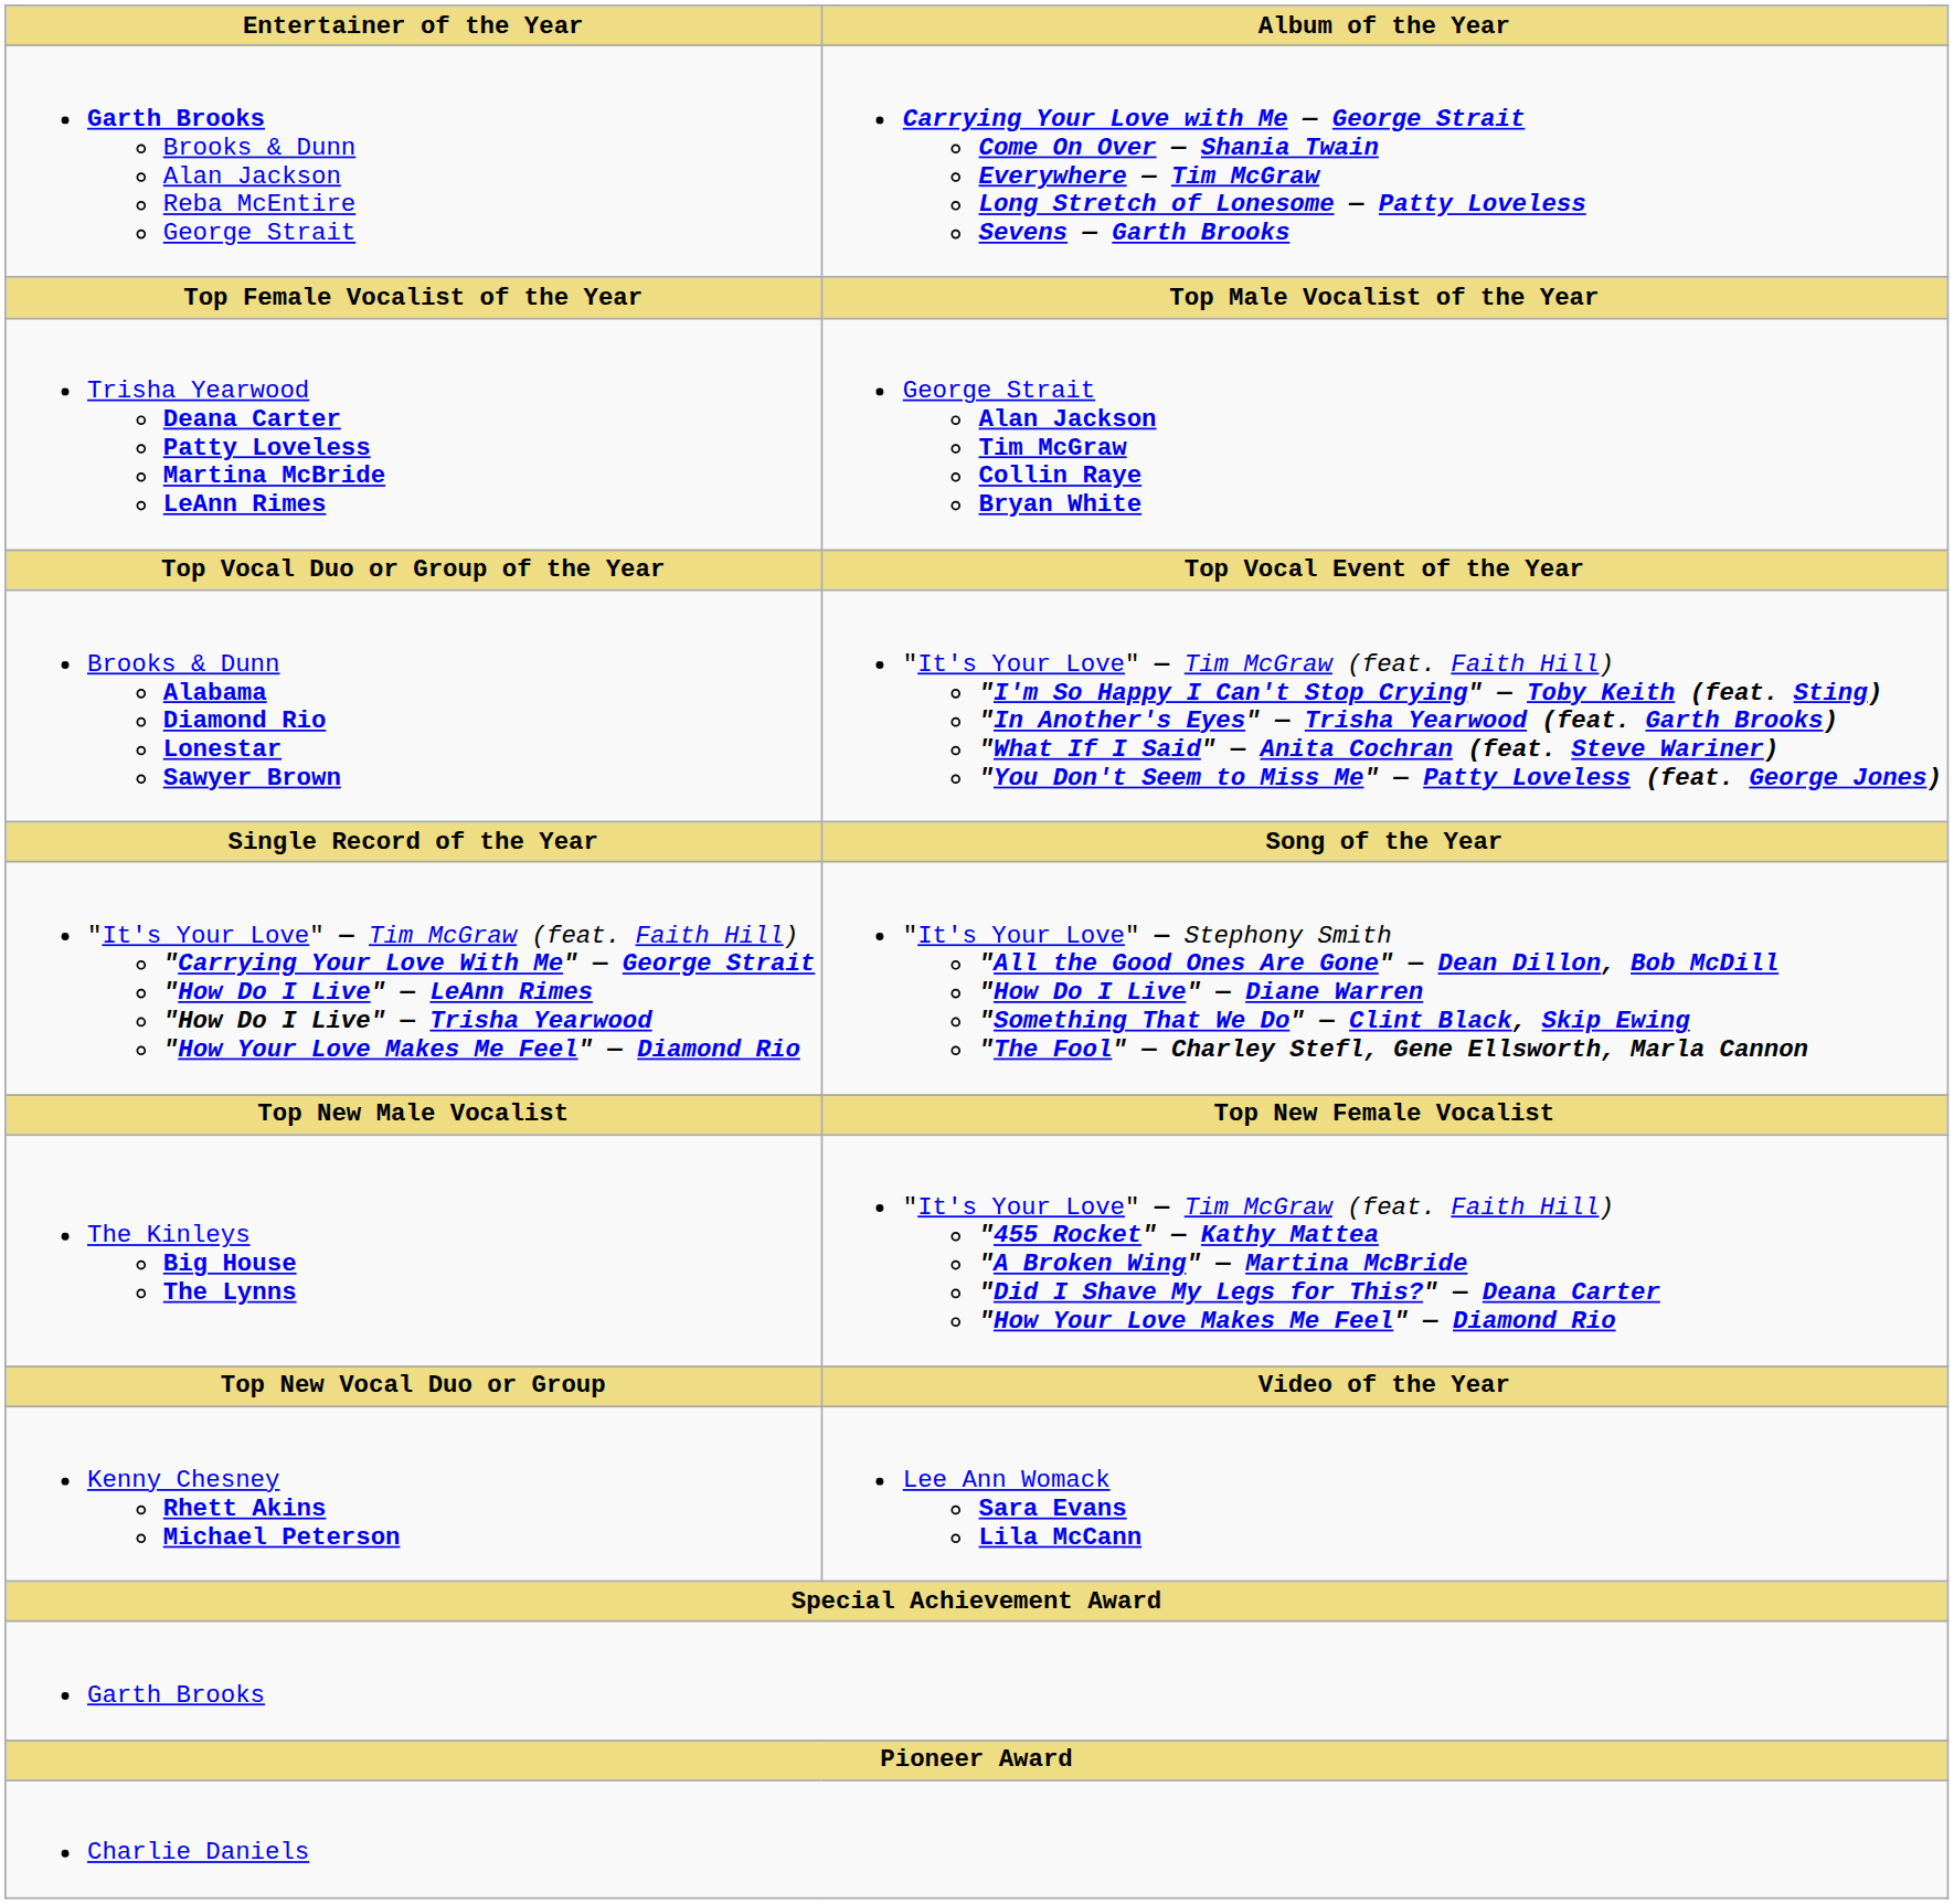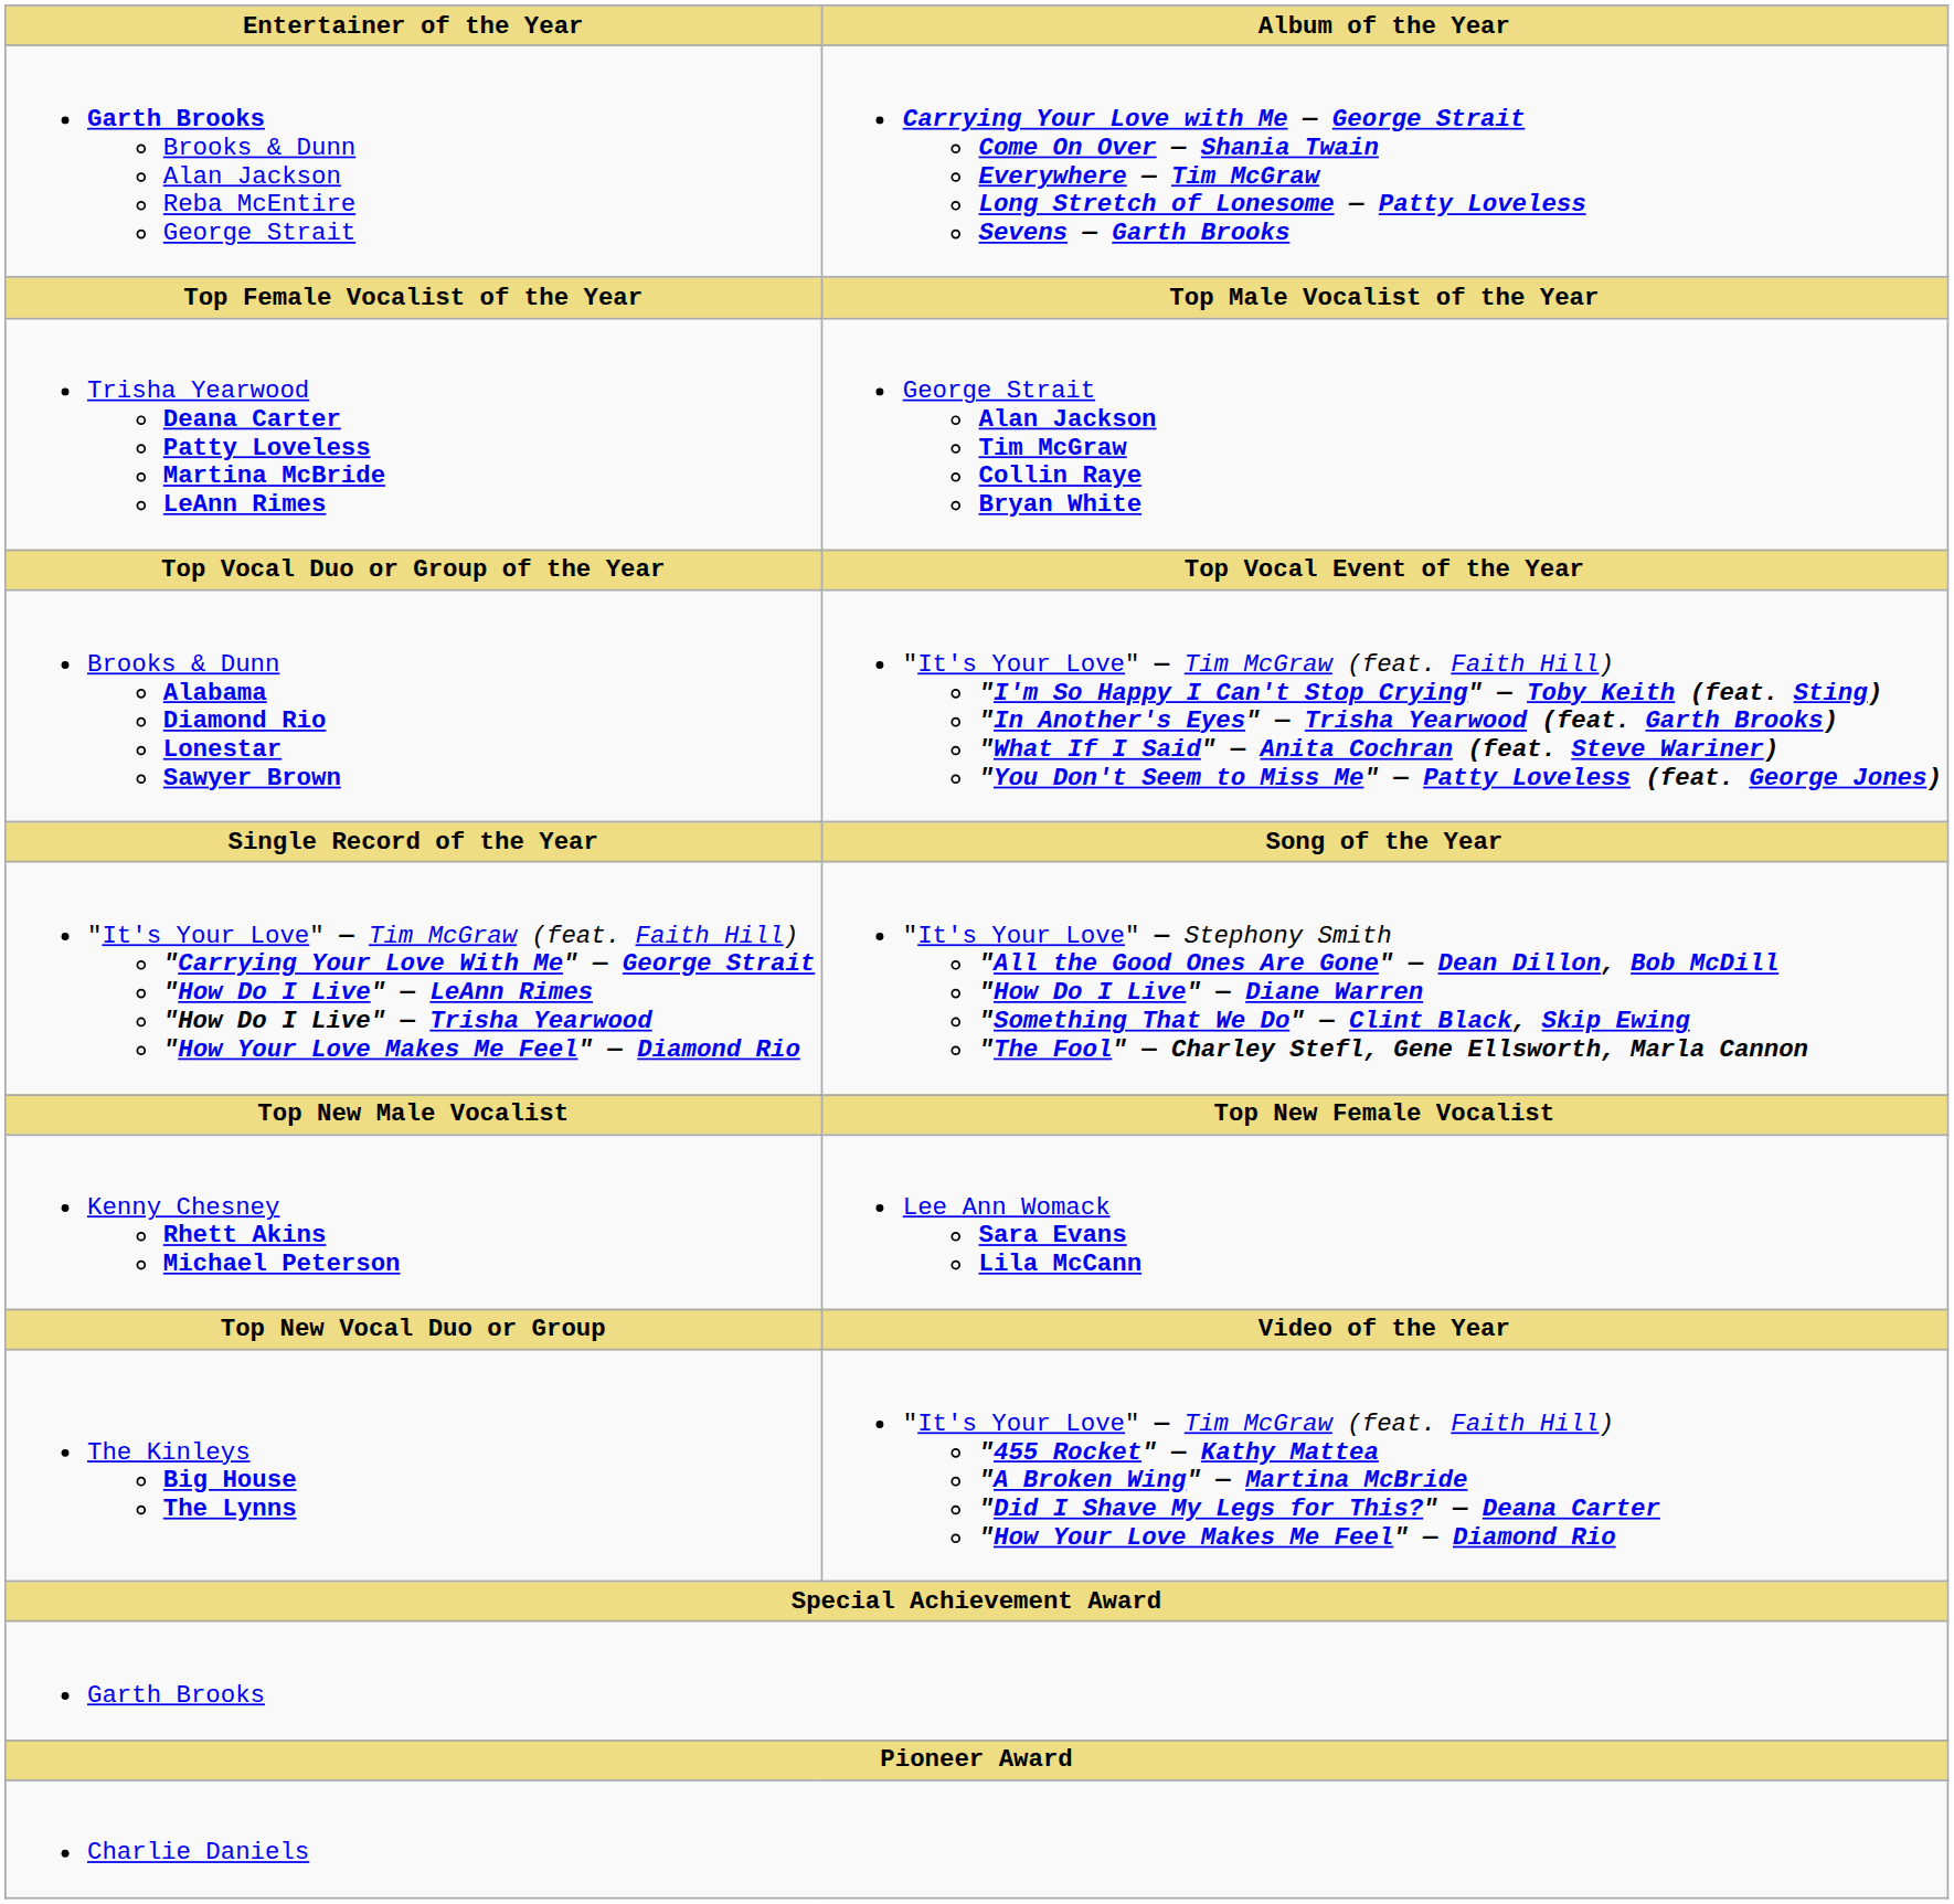rows swapped: Kenny Chesney Rhett Akins Michael Peterson <-> The Kinleys Big House The Lynns
